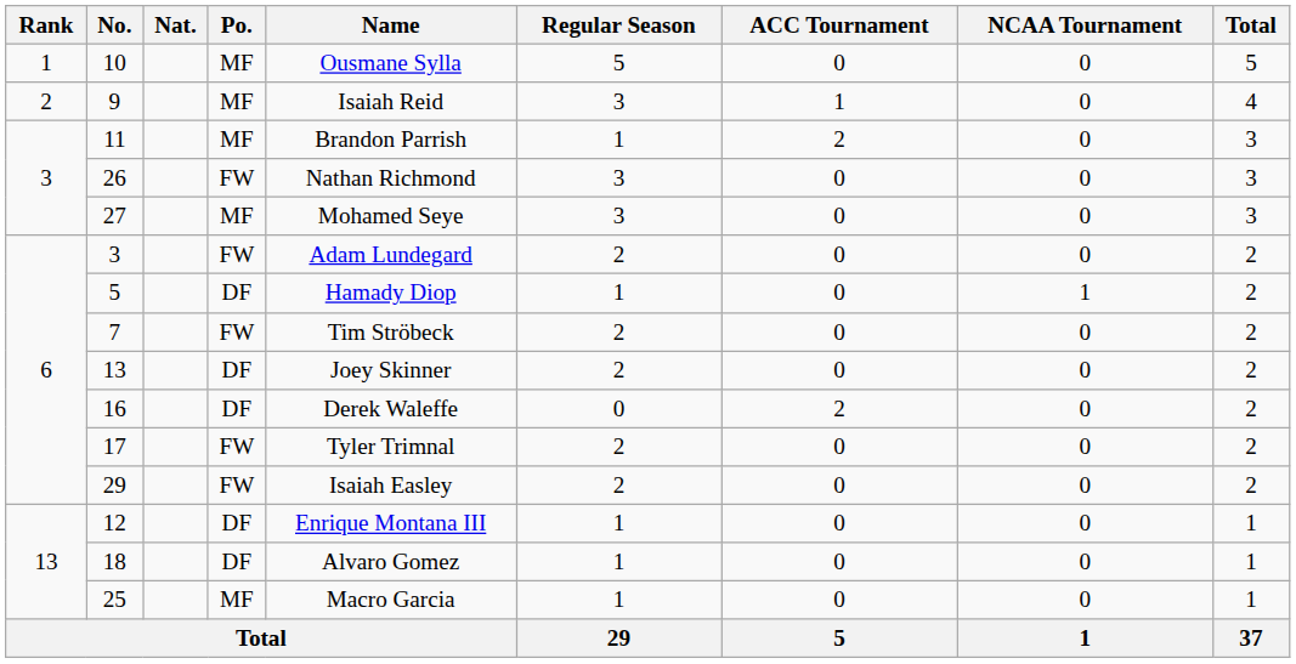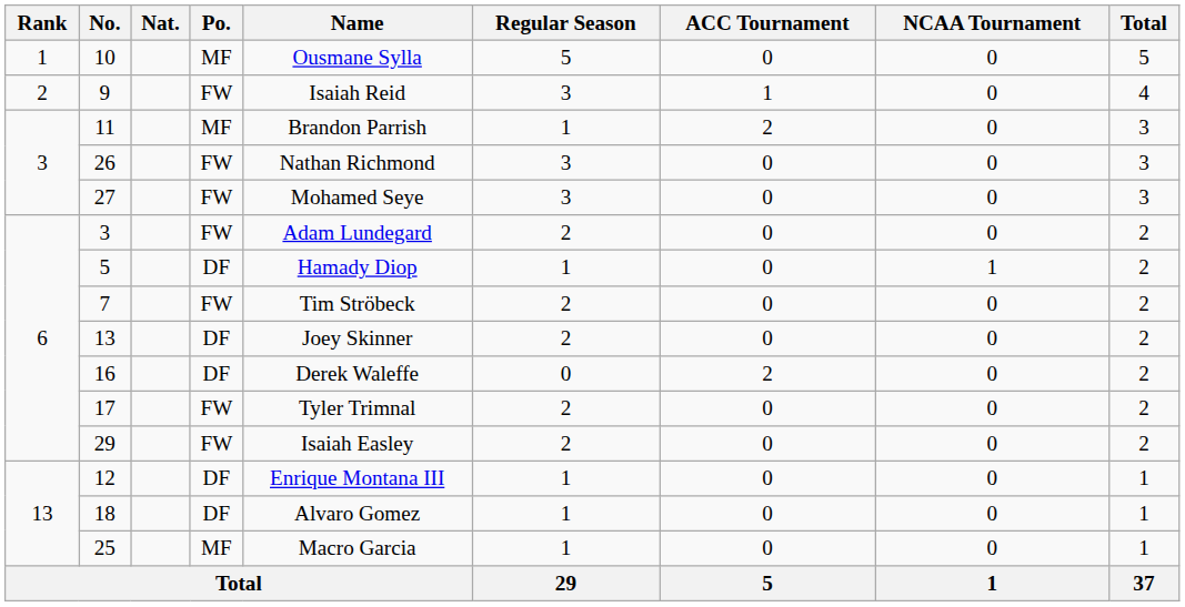9 | Po.: MF -> FW
27 | Po.: MF -> FW
